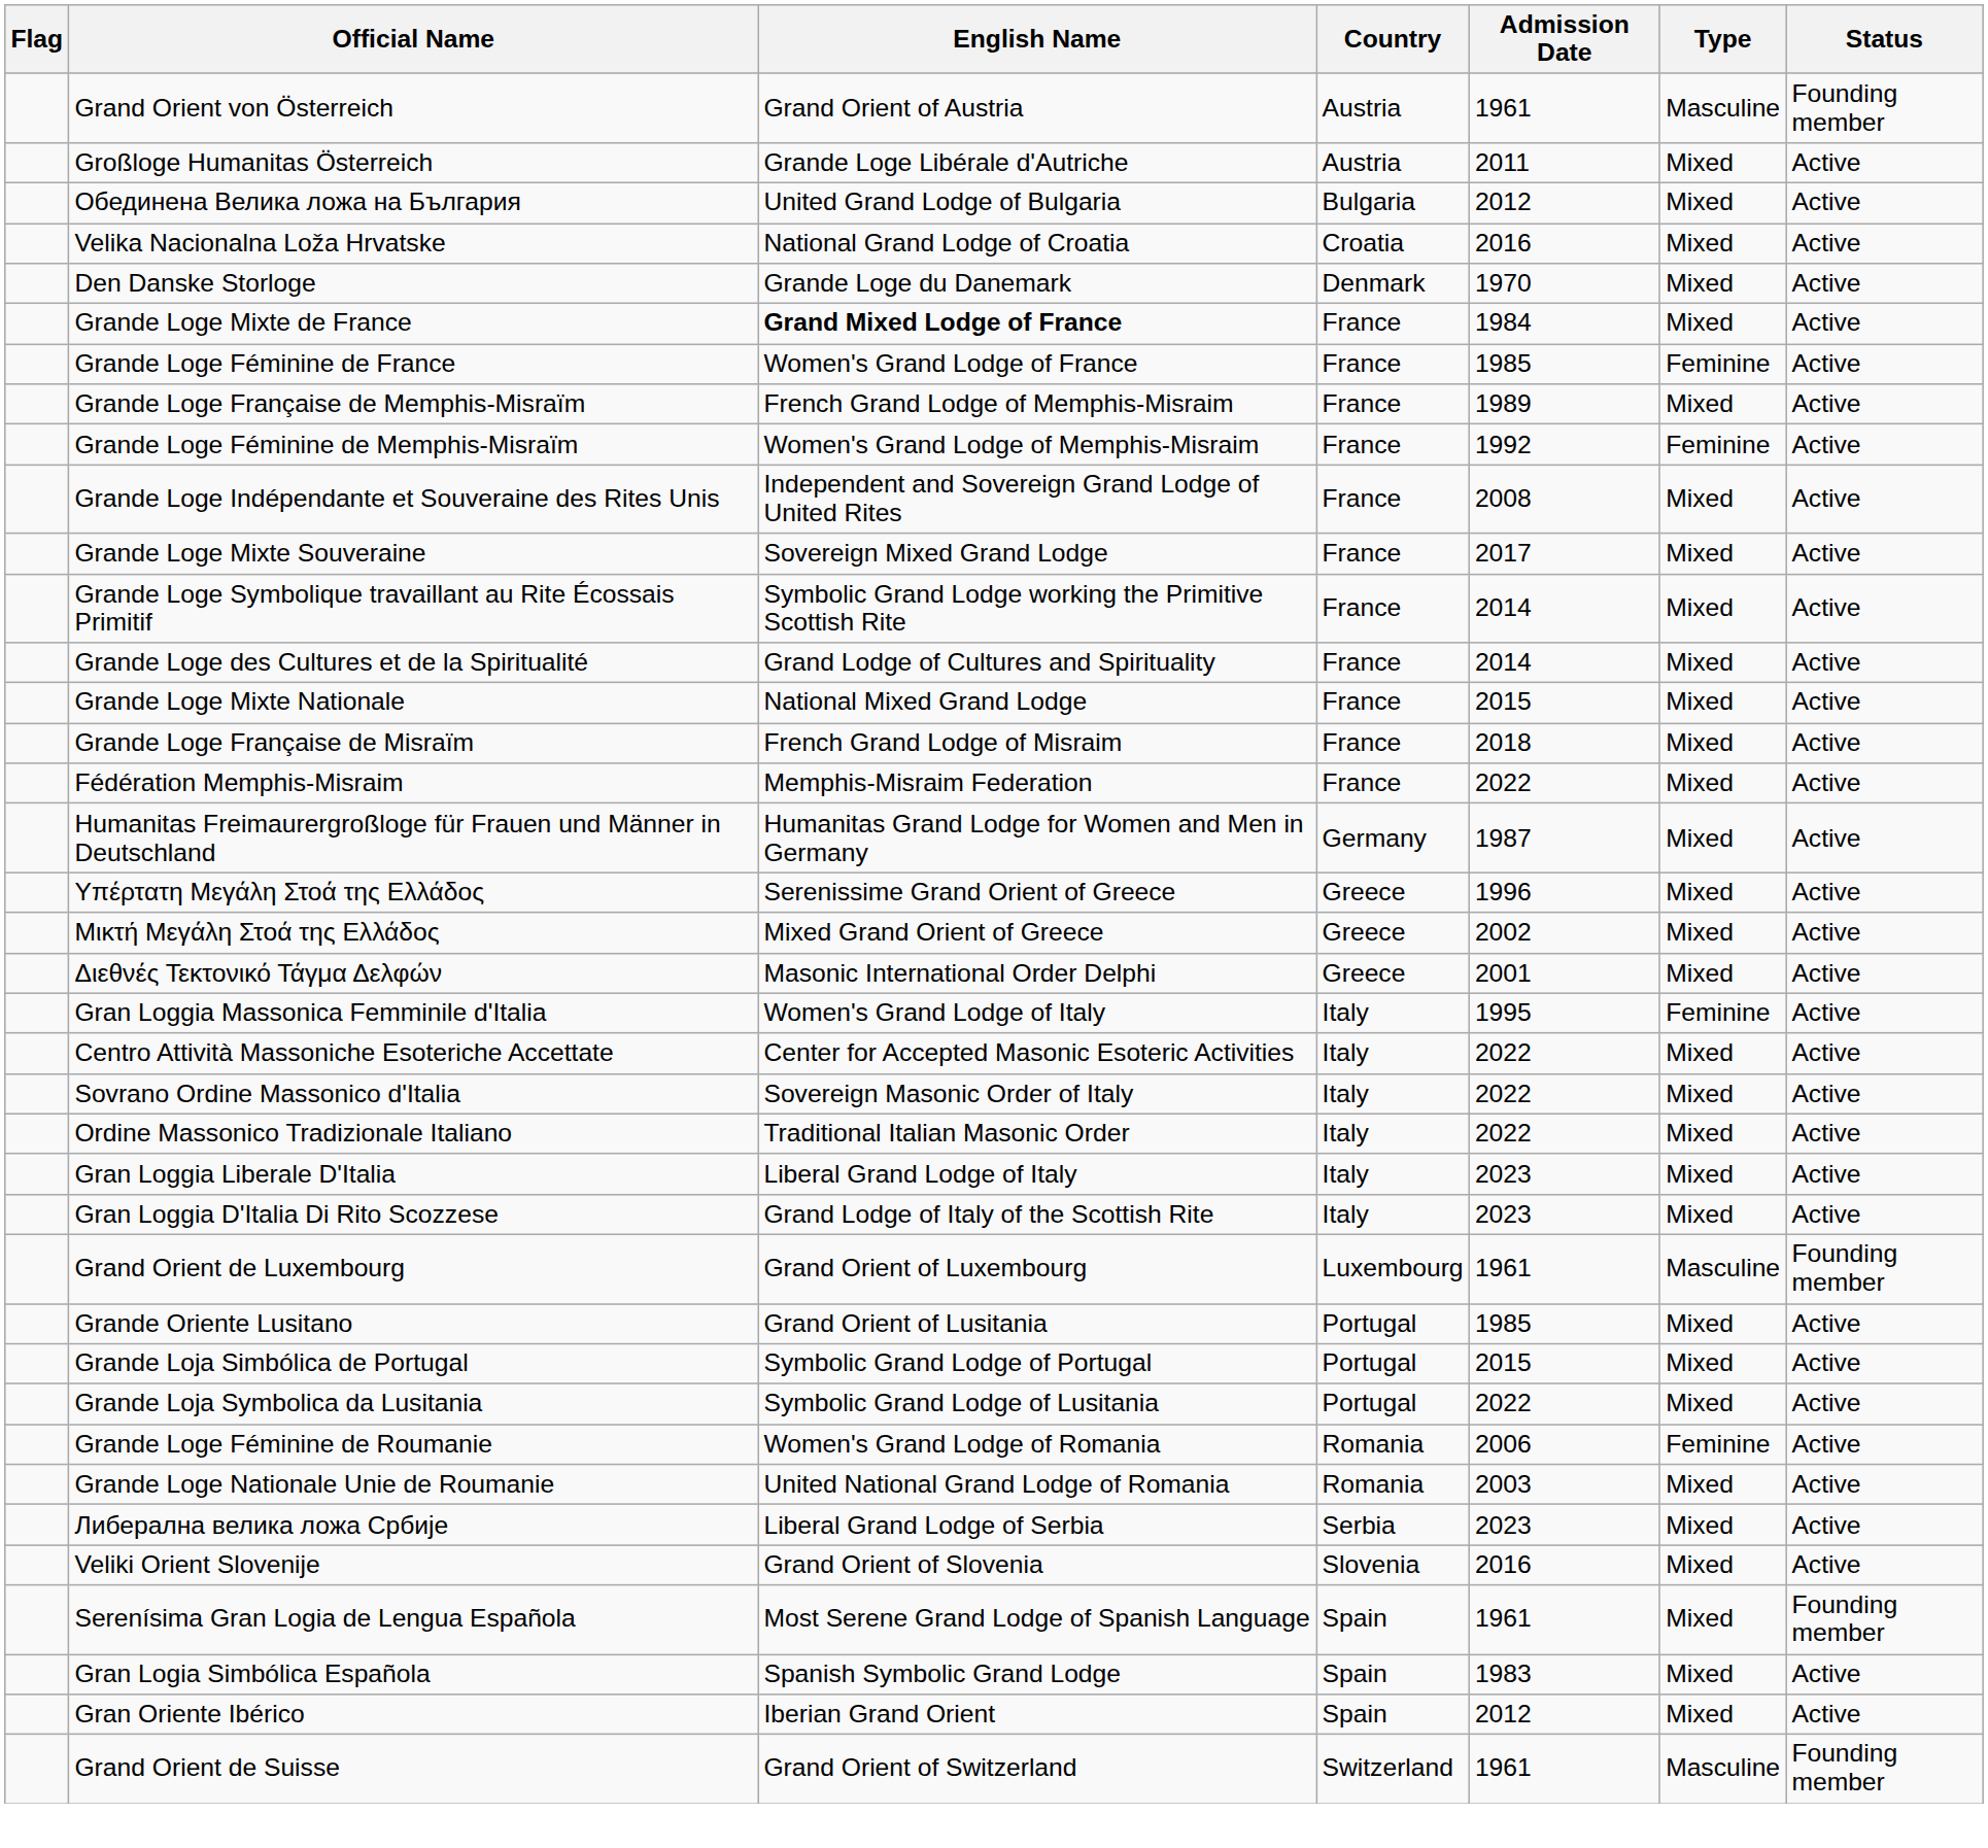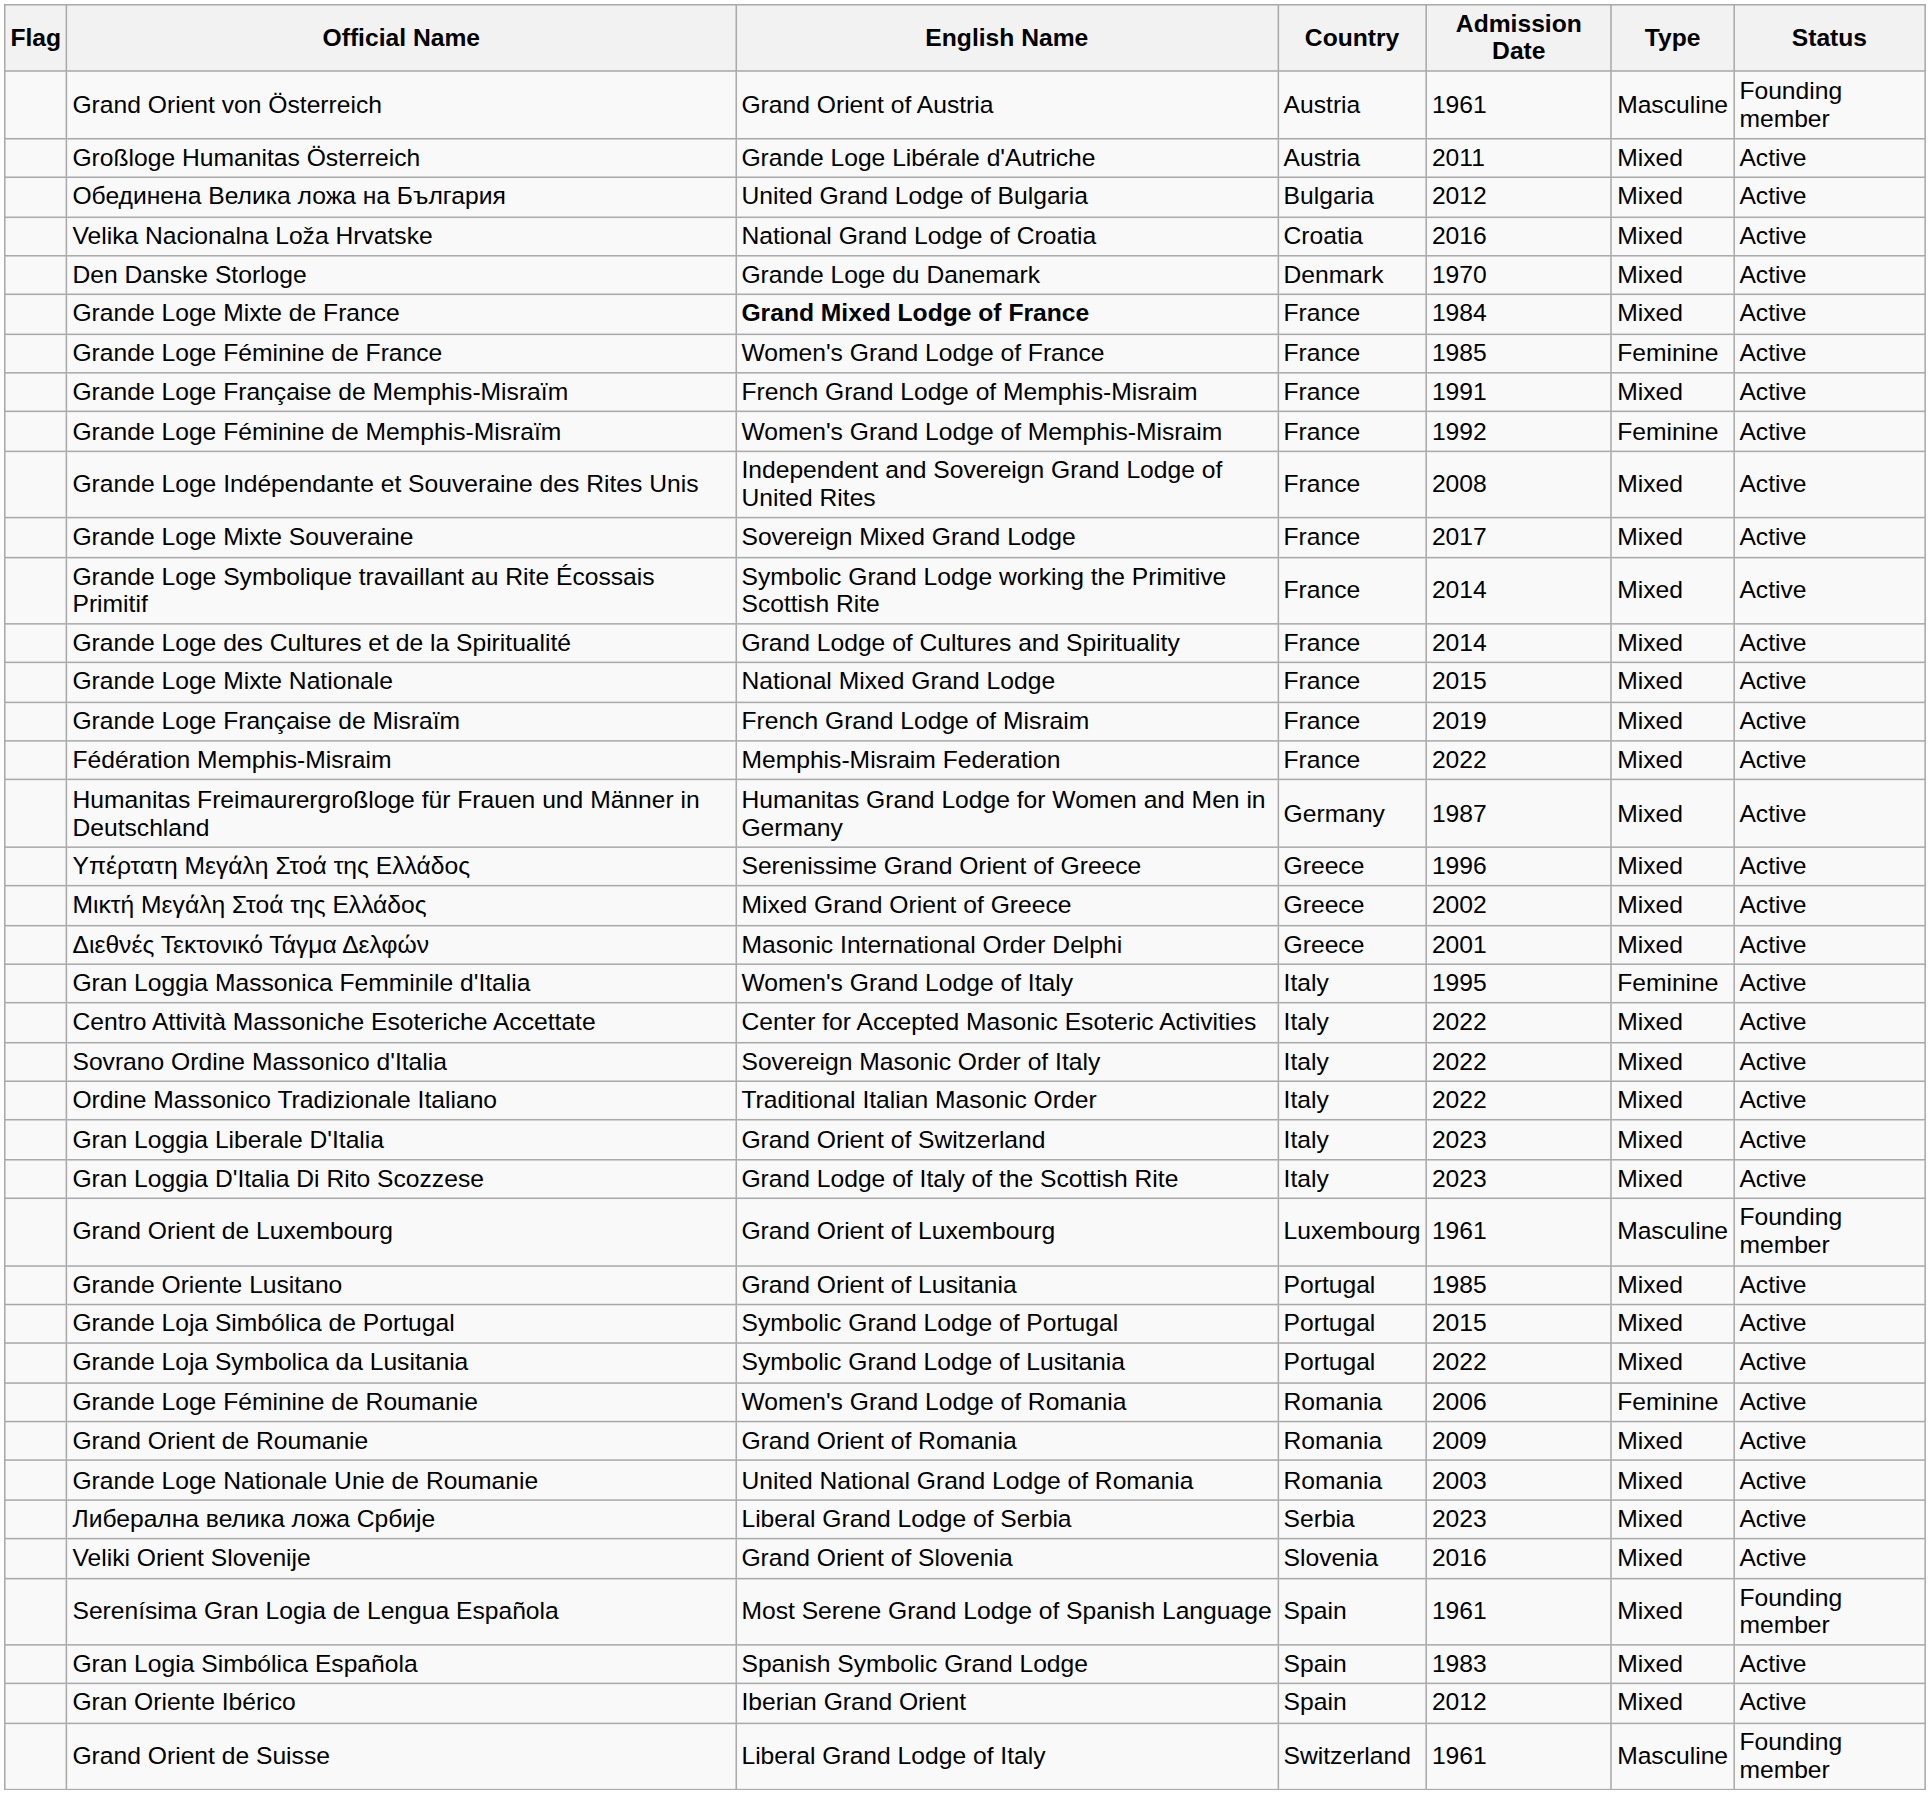Grande Loge Française de Memphis-Misraïm | Admission Date: 1989 -> 1991
Grande Loge Française de Misraïm | Admission Date: 2018 -> 2019
Gran Loggia Liberale D'Italia | English Name: Liberal Grand Lodge of Italy -> Grand Orient of Switzerland
+ row: Grand Orient de Roumanie | Grand Orient of Romania | Romania | 2009 | Mixed | Active
Grand Orient de Suisse | English Name: Grand Orient of Switzerland -> Liberal Grand Lodge of Italy
